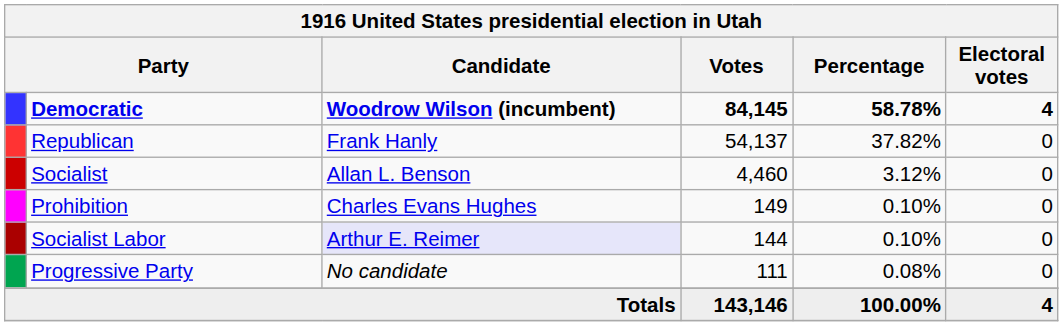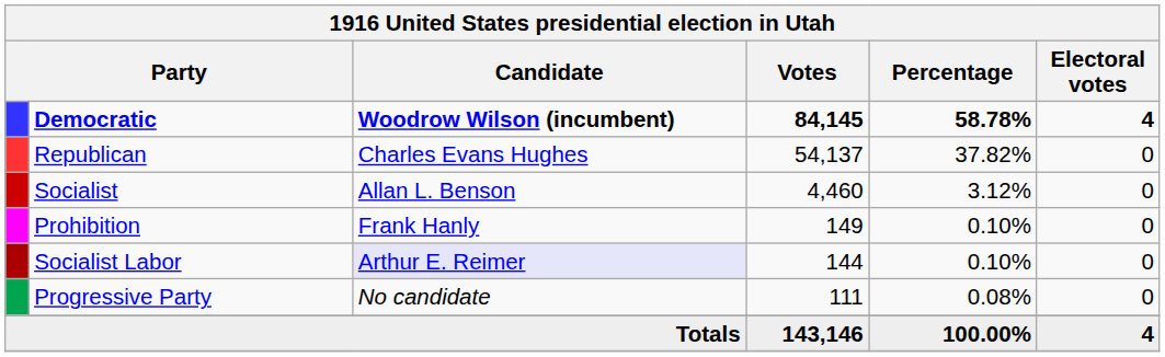Republican | Candidate: Frank Hanly -> Charles Evans Hughes
Prohibition | Candidate: Charles Evans Hughes -> Frank Hanly
